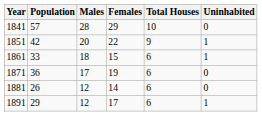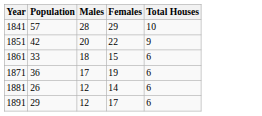- column: Uninhabited | 0 | 1 | 1 | 0 | 0 | 1
